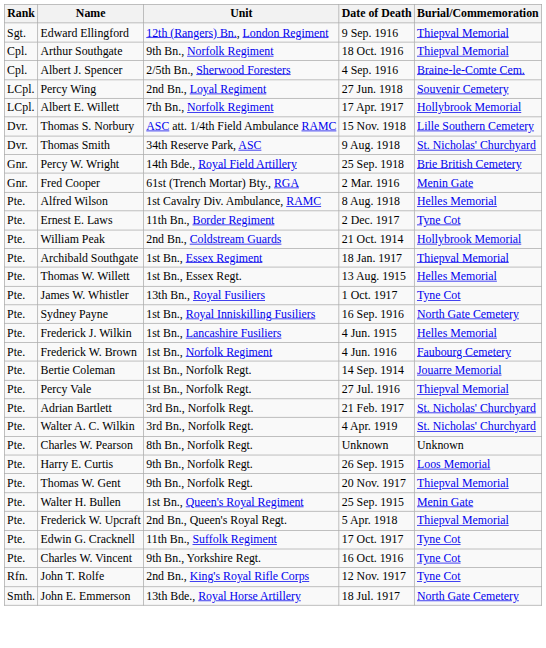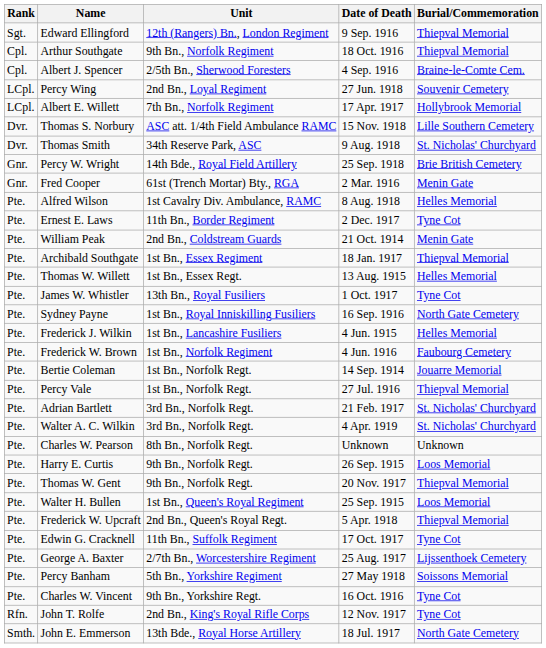William Peak | Burial/Commemoration: Hollybrook Memorial -> Menin Gate
Walter H. Bullen | Burial/Commemoration: Menin Gate -> Loos Memorial
+ row: Pte. | George A. Baxter | 2/7th Bn., Worcestershire Regiment | 25 Aug. 1917 | Lijssenthoek Cemetery
+ row: Pte. | Percy Banham | 5th Bn., Yorkshire Regiment | 27 May 1918 | Soissons Memorial
